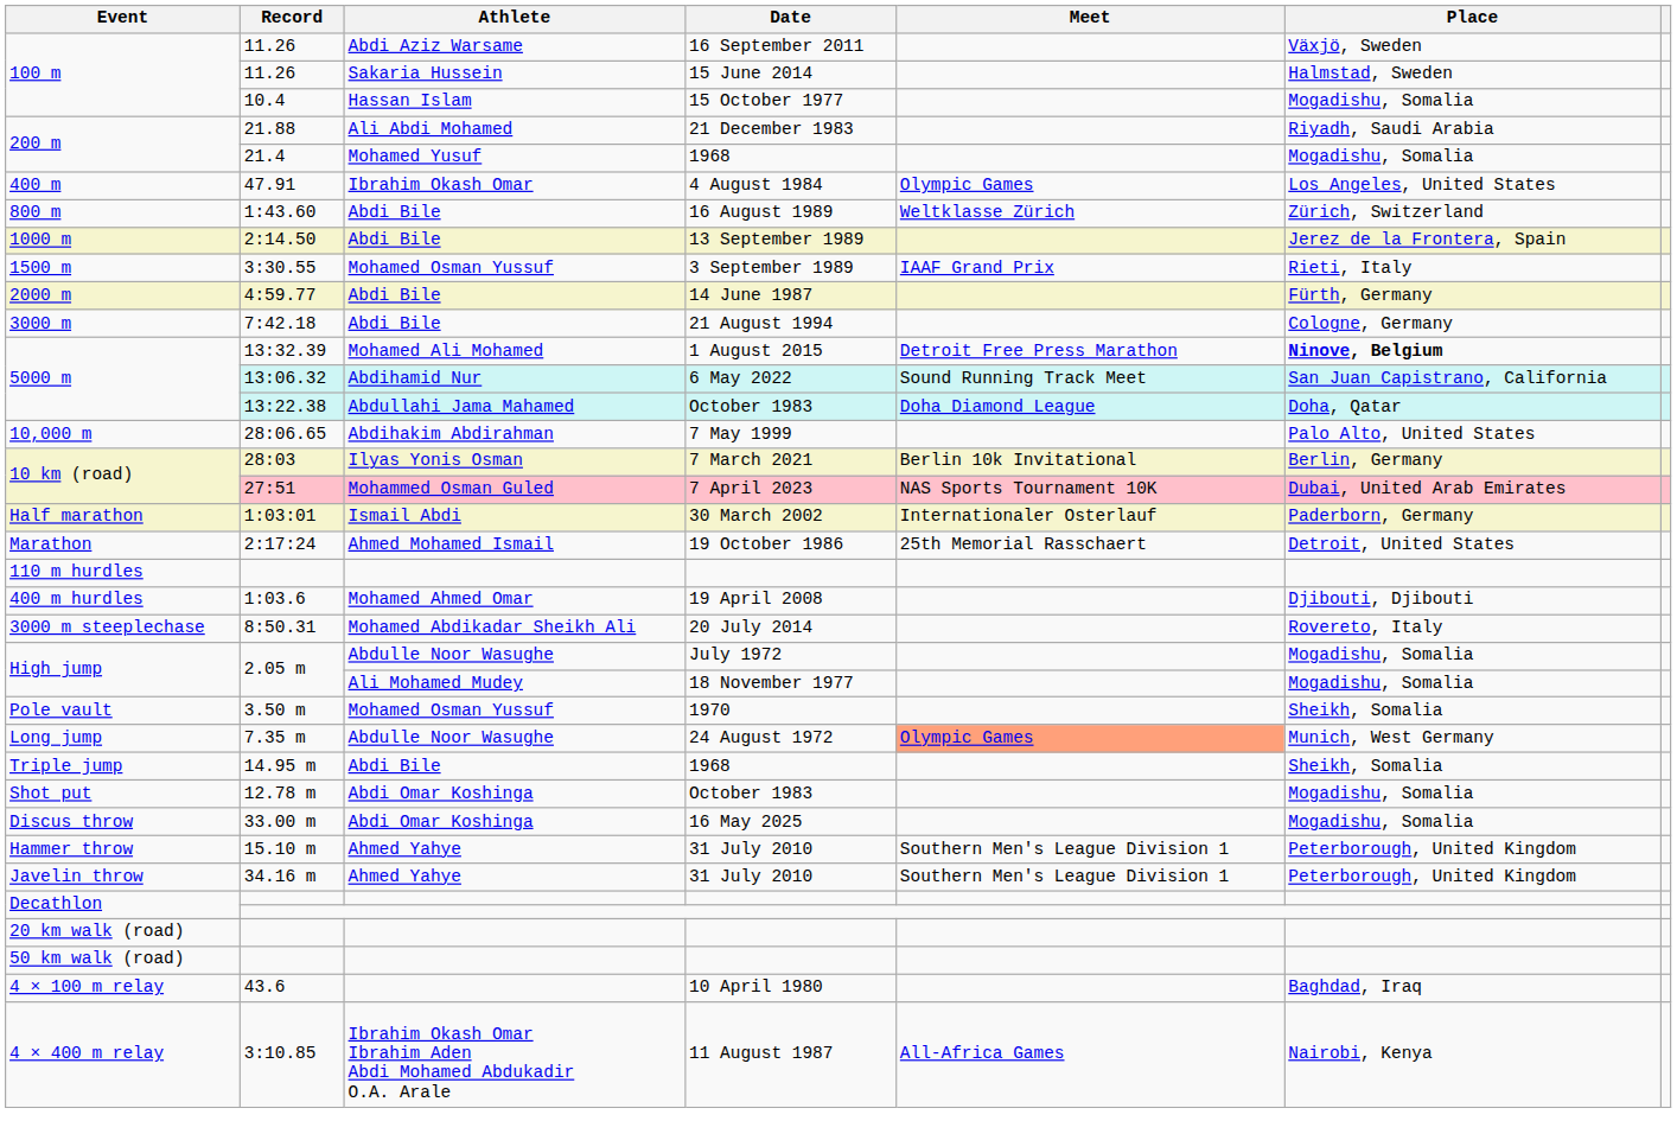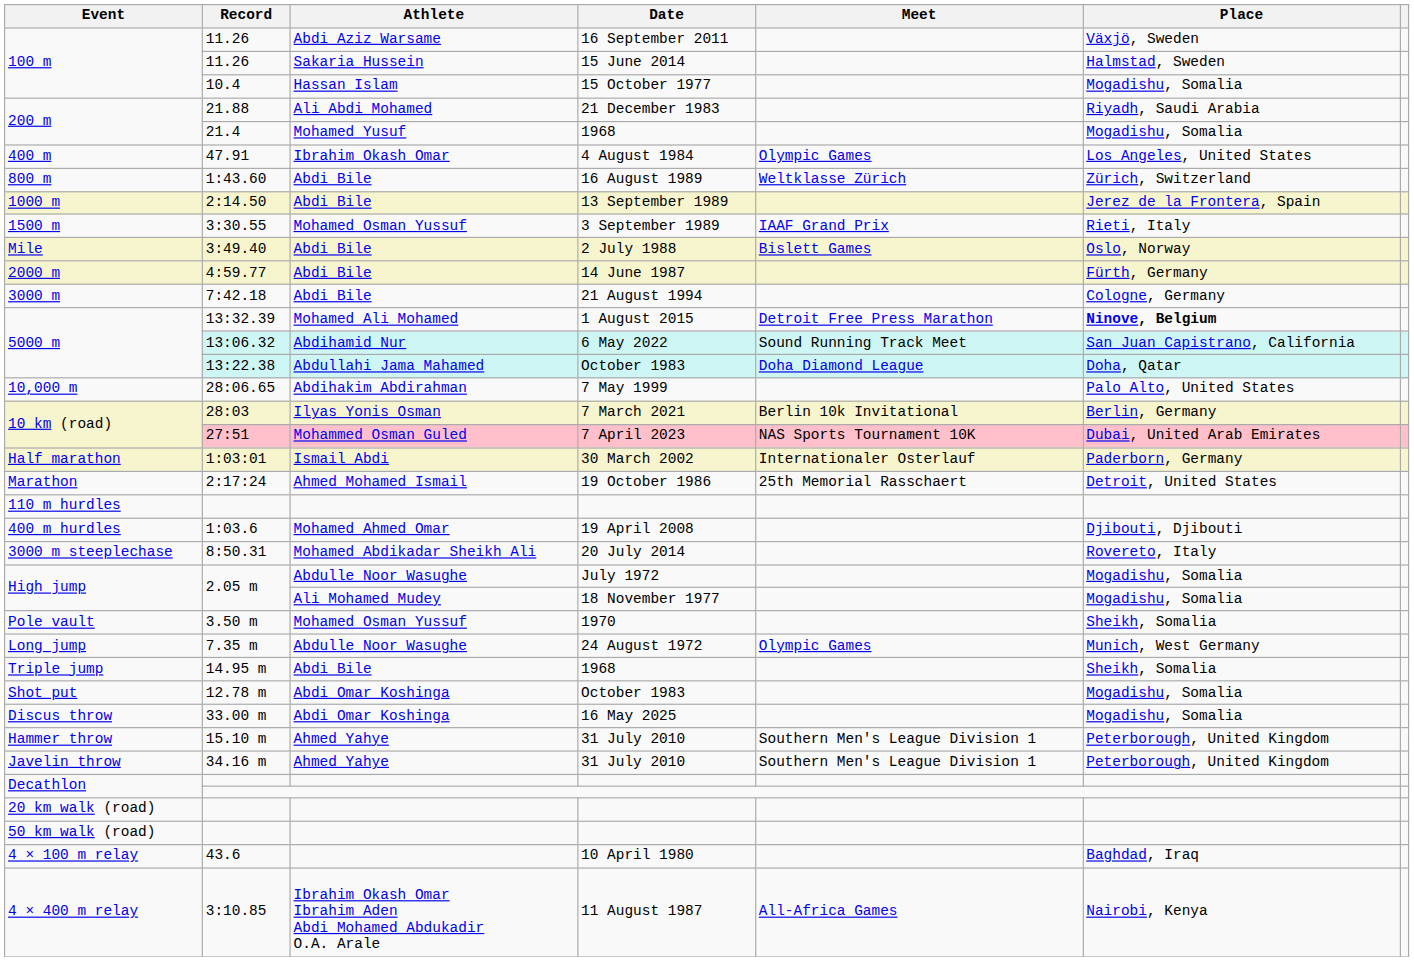+ row: Mile | 3:49.40 | Abdi Bile | 2 July 1988 | Bislett Games | Oslo, Norway
7.35 m | Meet: lightsalmon background -> no background
